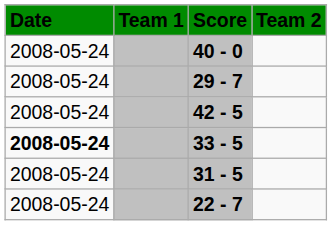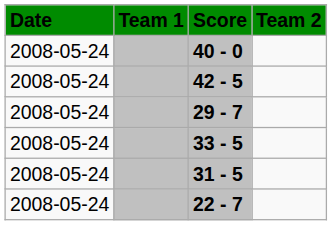rows swapped: 29 - 7 <-> 42 - 5
33 - 5 | Date: bold -> normal
